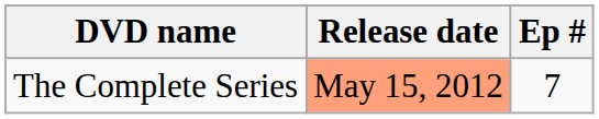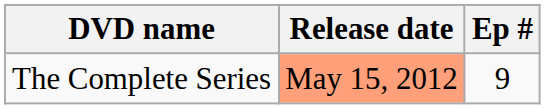The Complete Series | Ep #: 7 -> 9
